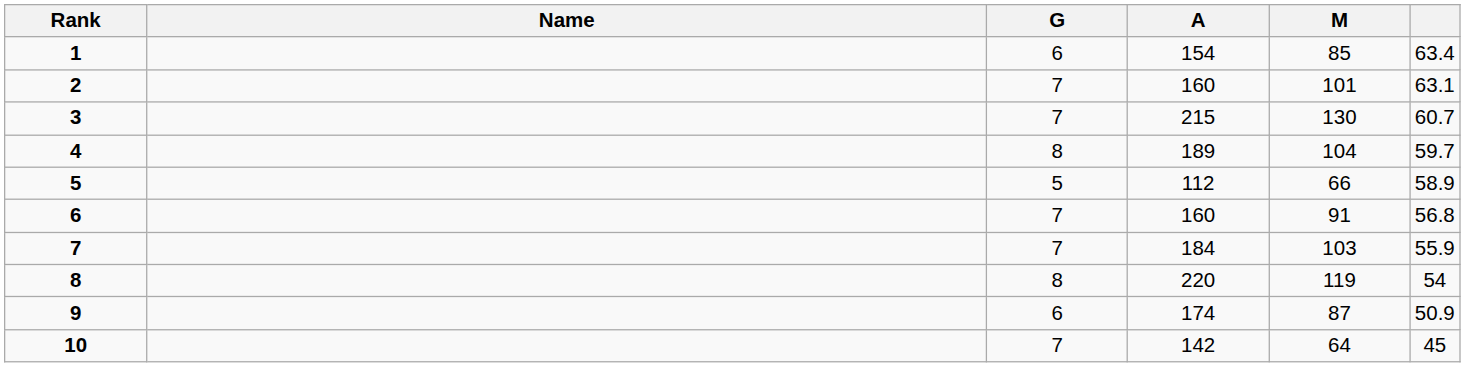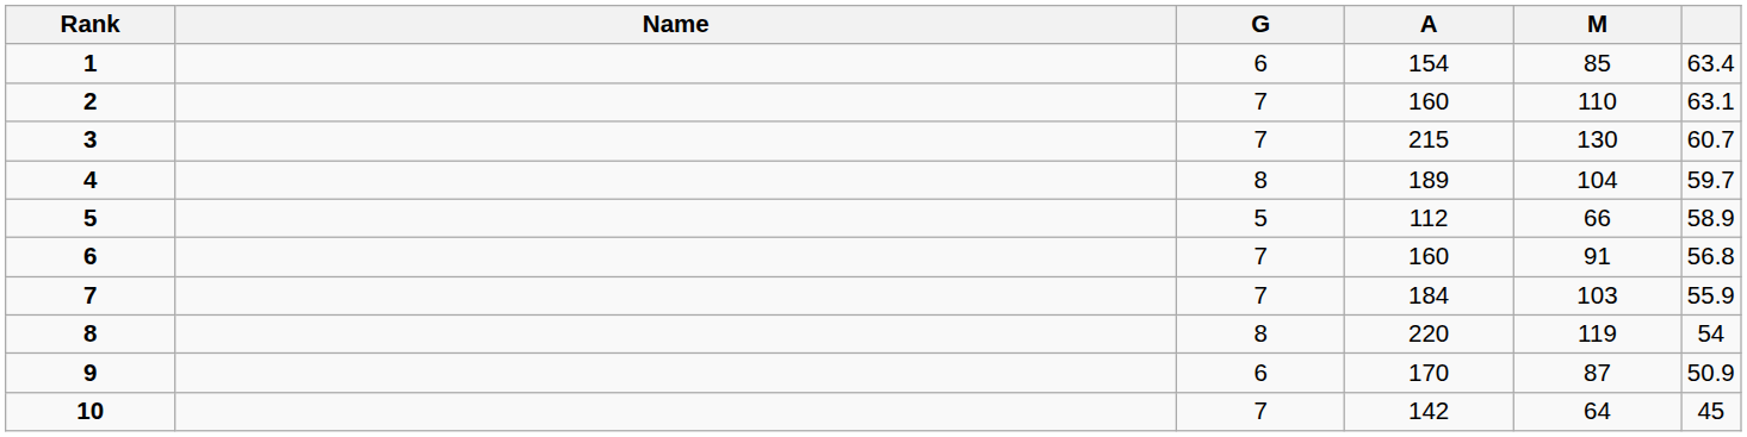2 | M: 101 -> 110
9 | A: 174 -> 170
